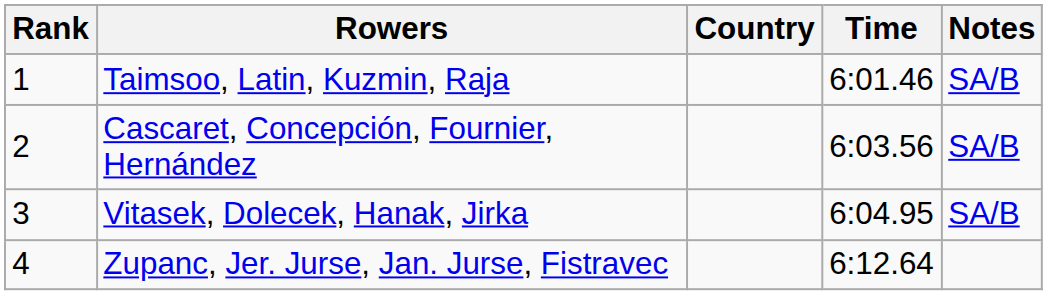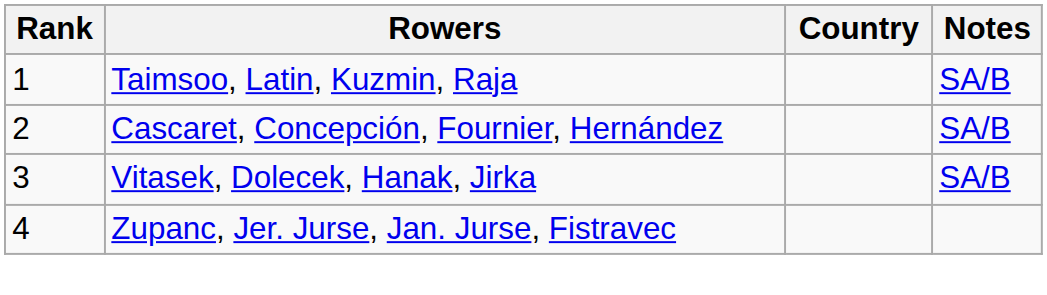- column: Time | 6:01.46 | 6:03.56 | 6:04.95 | 6:12.64
